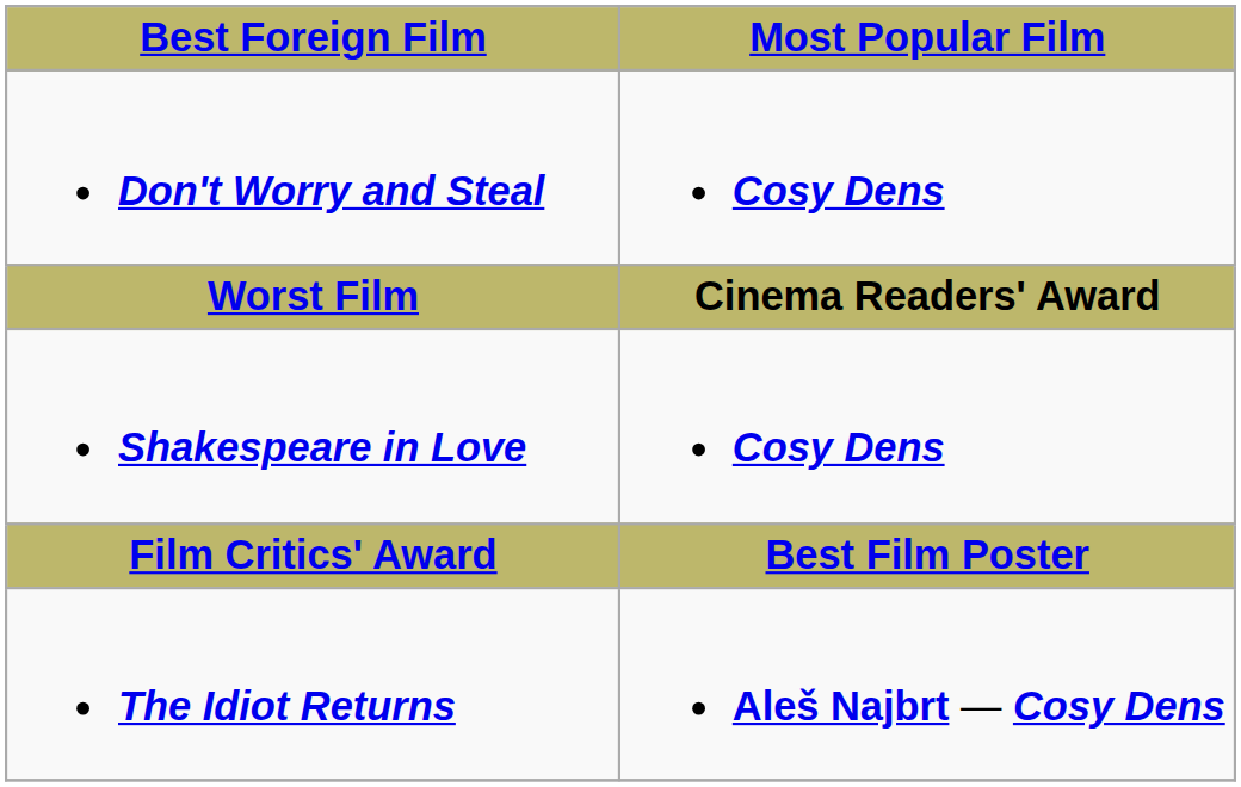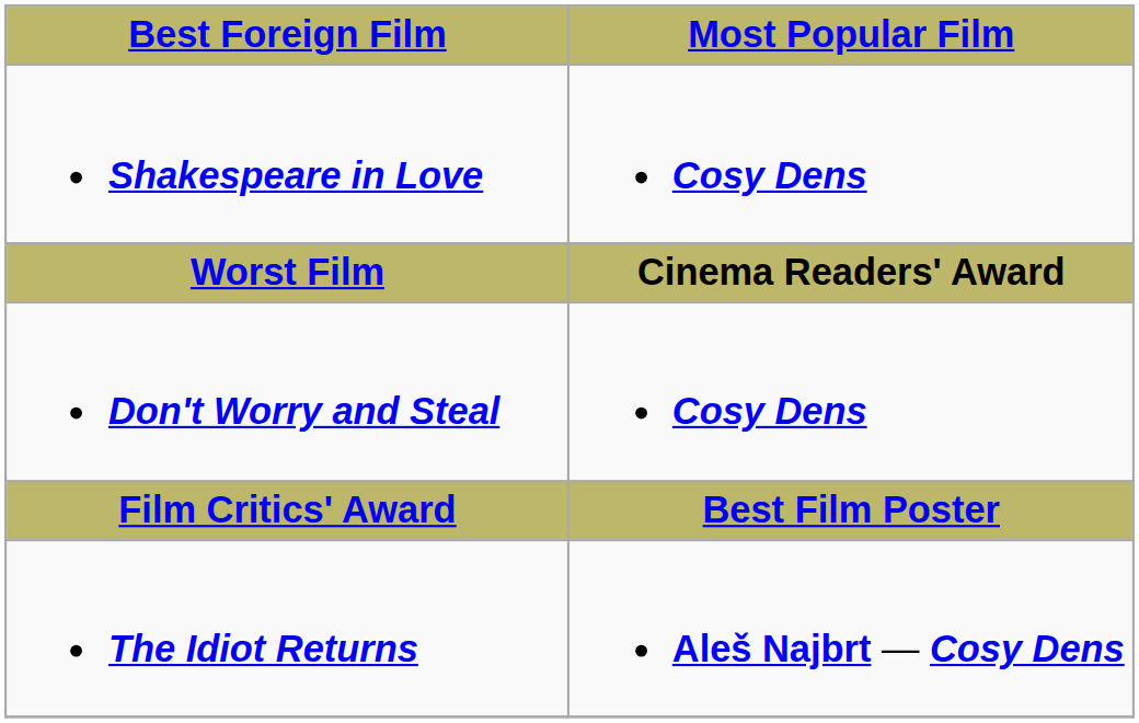rows swapped: Shakespeare in Love <-> Don't Worry and Steal
